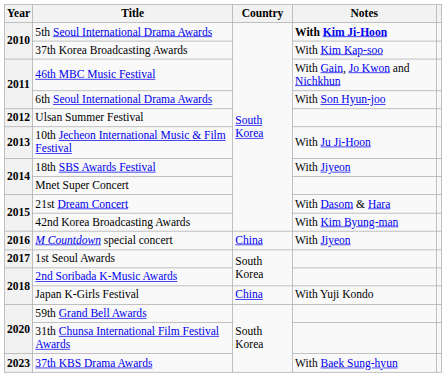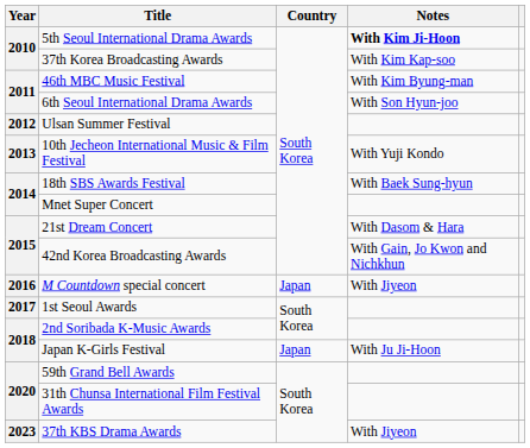46th MBC Music Festival | Notes: With Gain, Jo Kwon and Nichkhun -> With Kim Byung-man
10th Jecheon International Music & Film Festival | Notes: With Ju Ji-Hoon -> With Yuji Kondo
18th SBS Awards Festival | Notes: With Jiyeon -> With Baek Sung-hyun
42nd Korea Broadcasting Awards | Notes: With Kim Byung-man -> With Gain, Jo Kwon and Nichkhun
M Countdown special concert | Country: China -> Japan
Japan K-Girls Festival | Country: China -> Japan
Japan K-Girls Festival | Notes: With Yuji Kondo -> With Ju Ji-Hoon
37th KBS Drama Awards | Notes: With Baek Sung-hyun -> With Jiyeon
